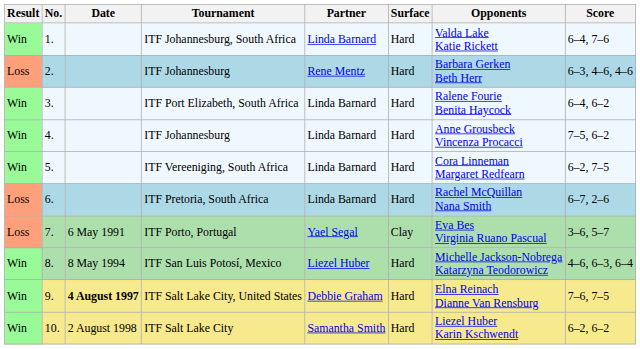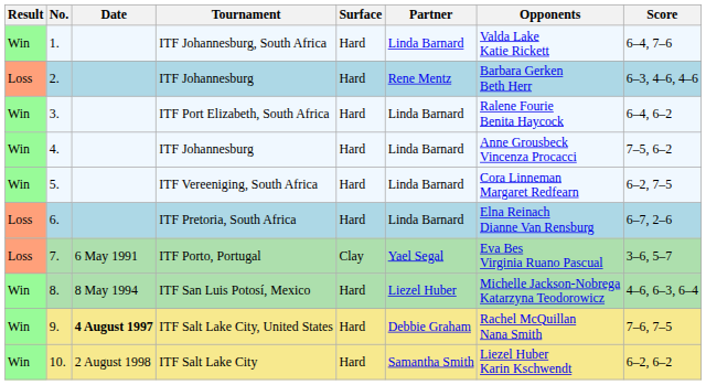columns swapped: Surface <-> Partner
ITF Pretoria, South Africa | Opponents: Rachel McQuillan Nana Smith -> Elna Reinach Dianne Van Rensburg
ITF Salt Lake City, United States | Opponents: Elna Reinach Dianne Van Rensburg -> Rachel McQuillan Nana Smith
